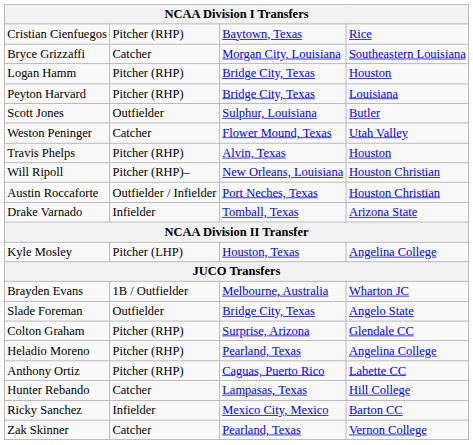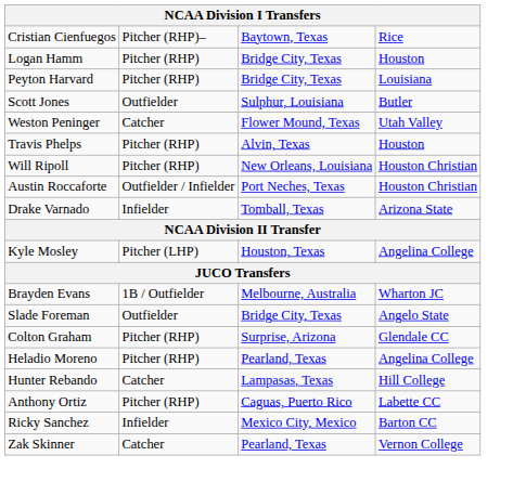Cristian Cienfuegos | column 2: Pitcher (RHP) -> Pitcher (RHP)–
- row: Bryce Grizzaffi | Catcher | Morgan City, Louisiana | Southeastern Louisiana
Will Ripoll | column 2: Pitcher (RHP)– -> Pitcher (RHP)
rows swapped: Anthony Ortiz <-> Hunter Rebando
